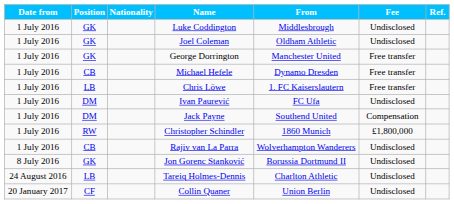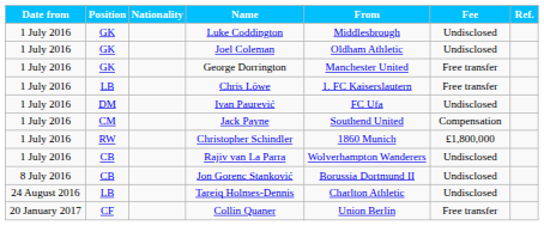- row: 1 July 2016 | CB | Michael Hefele | Dynamo Dresden | Free transfer
Jack Payne | Position: DM -> CM
Jon Gorenc Stanković | Position: GK -> CB
Collin Quaner | Fee: Undisclosed -> Free transfer
